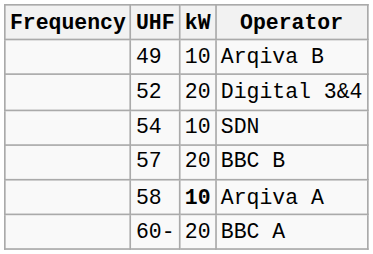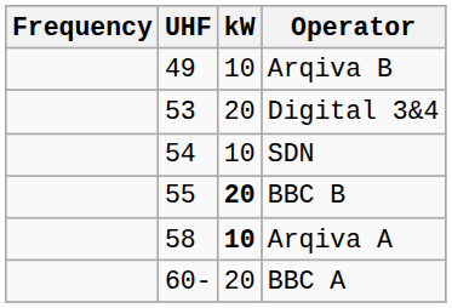Digital 3&4 | UHF: 52 -> 53
BBC B | UHF: 57 -> 55
BBC B | kW: normal -> bold
